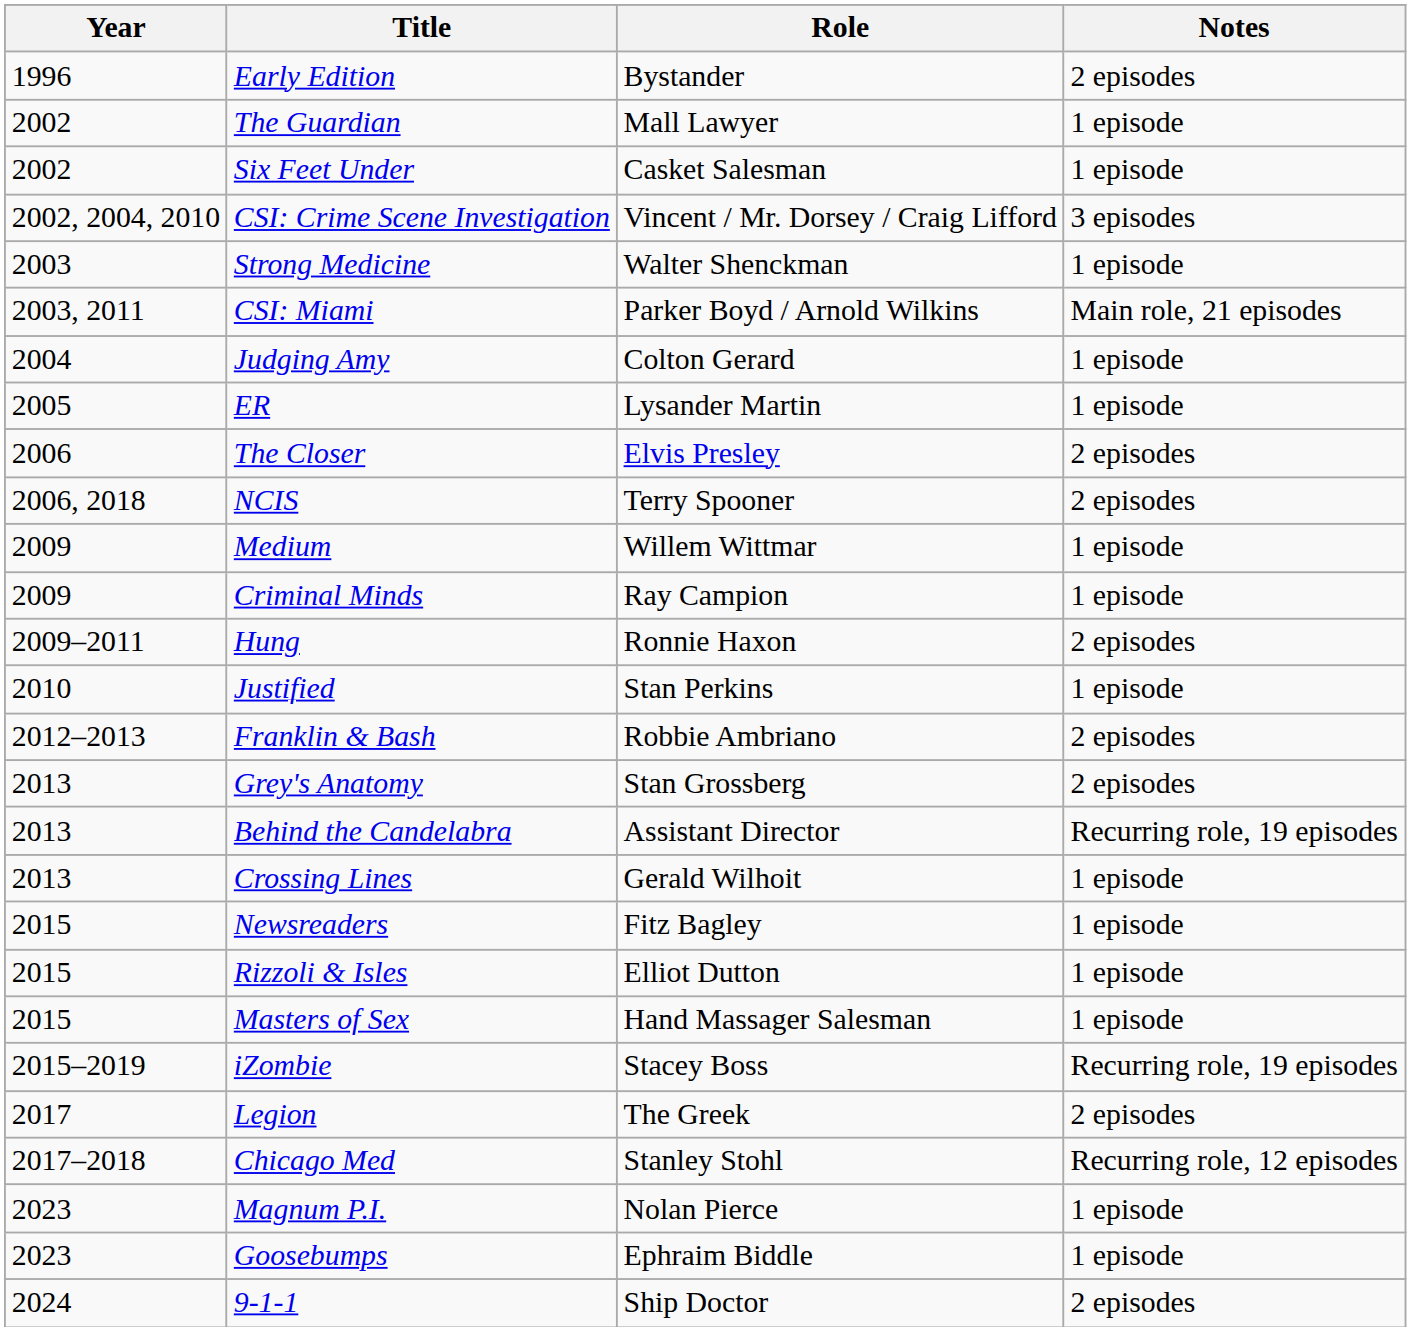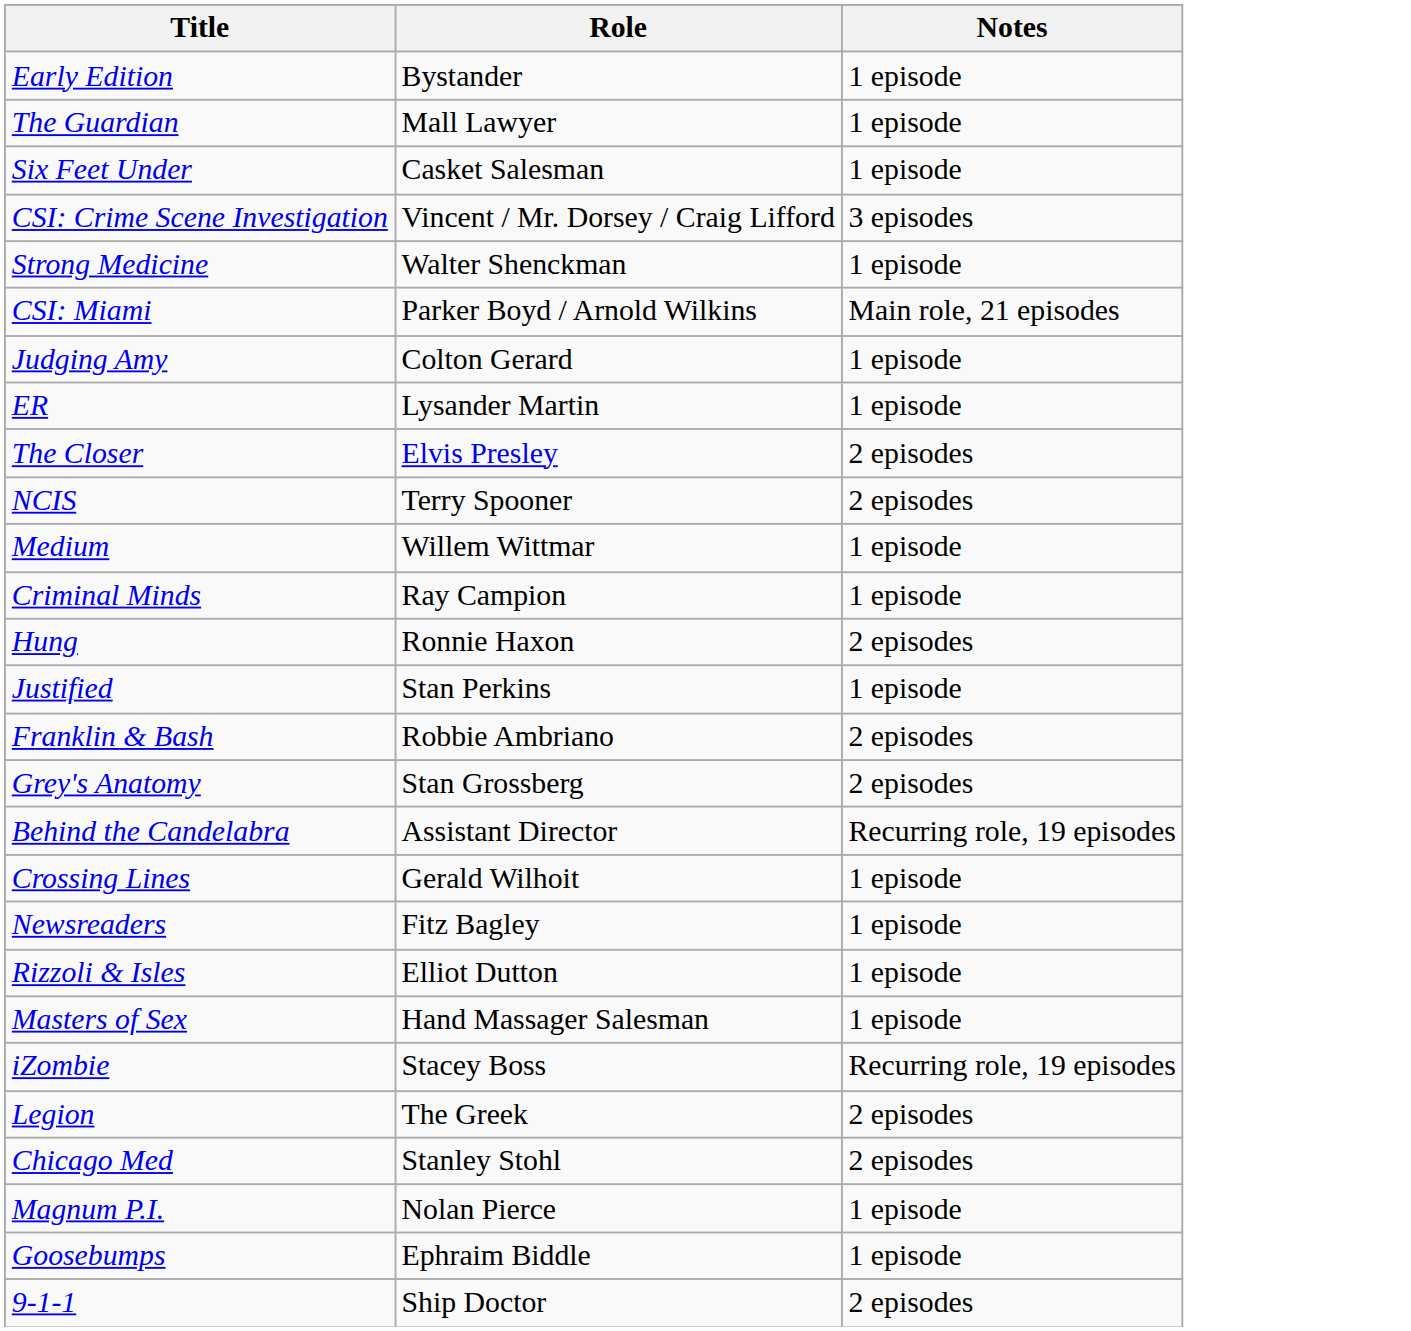- column: Year | 1996 | 2002 | 2002 | 2002, 2004, 2010 | 2003 | 2003, 2011 | 2004 | 2005 | 2006 | 2006, 2018 | 2009 | 2009 | 2009–2011 | 2010 | 2012–2013 | 2013 | 2013 | 2013 | 2015 | 2015 | 2015 | 2015–2019 | 2017 | 2017–2018 | 2023 | 2023 | 2024
Early Edition | Notes: 2 episodes -> 1 episode
Chicago Med | Notes: Recurring role, 12 episodes -> 2 episodes
